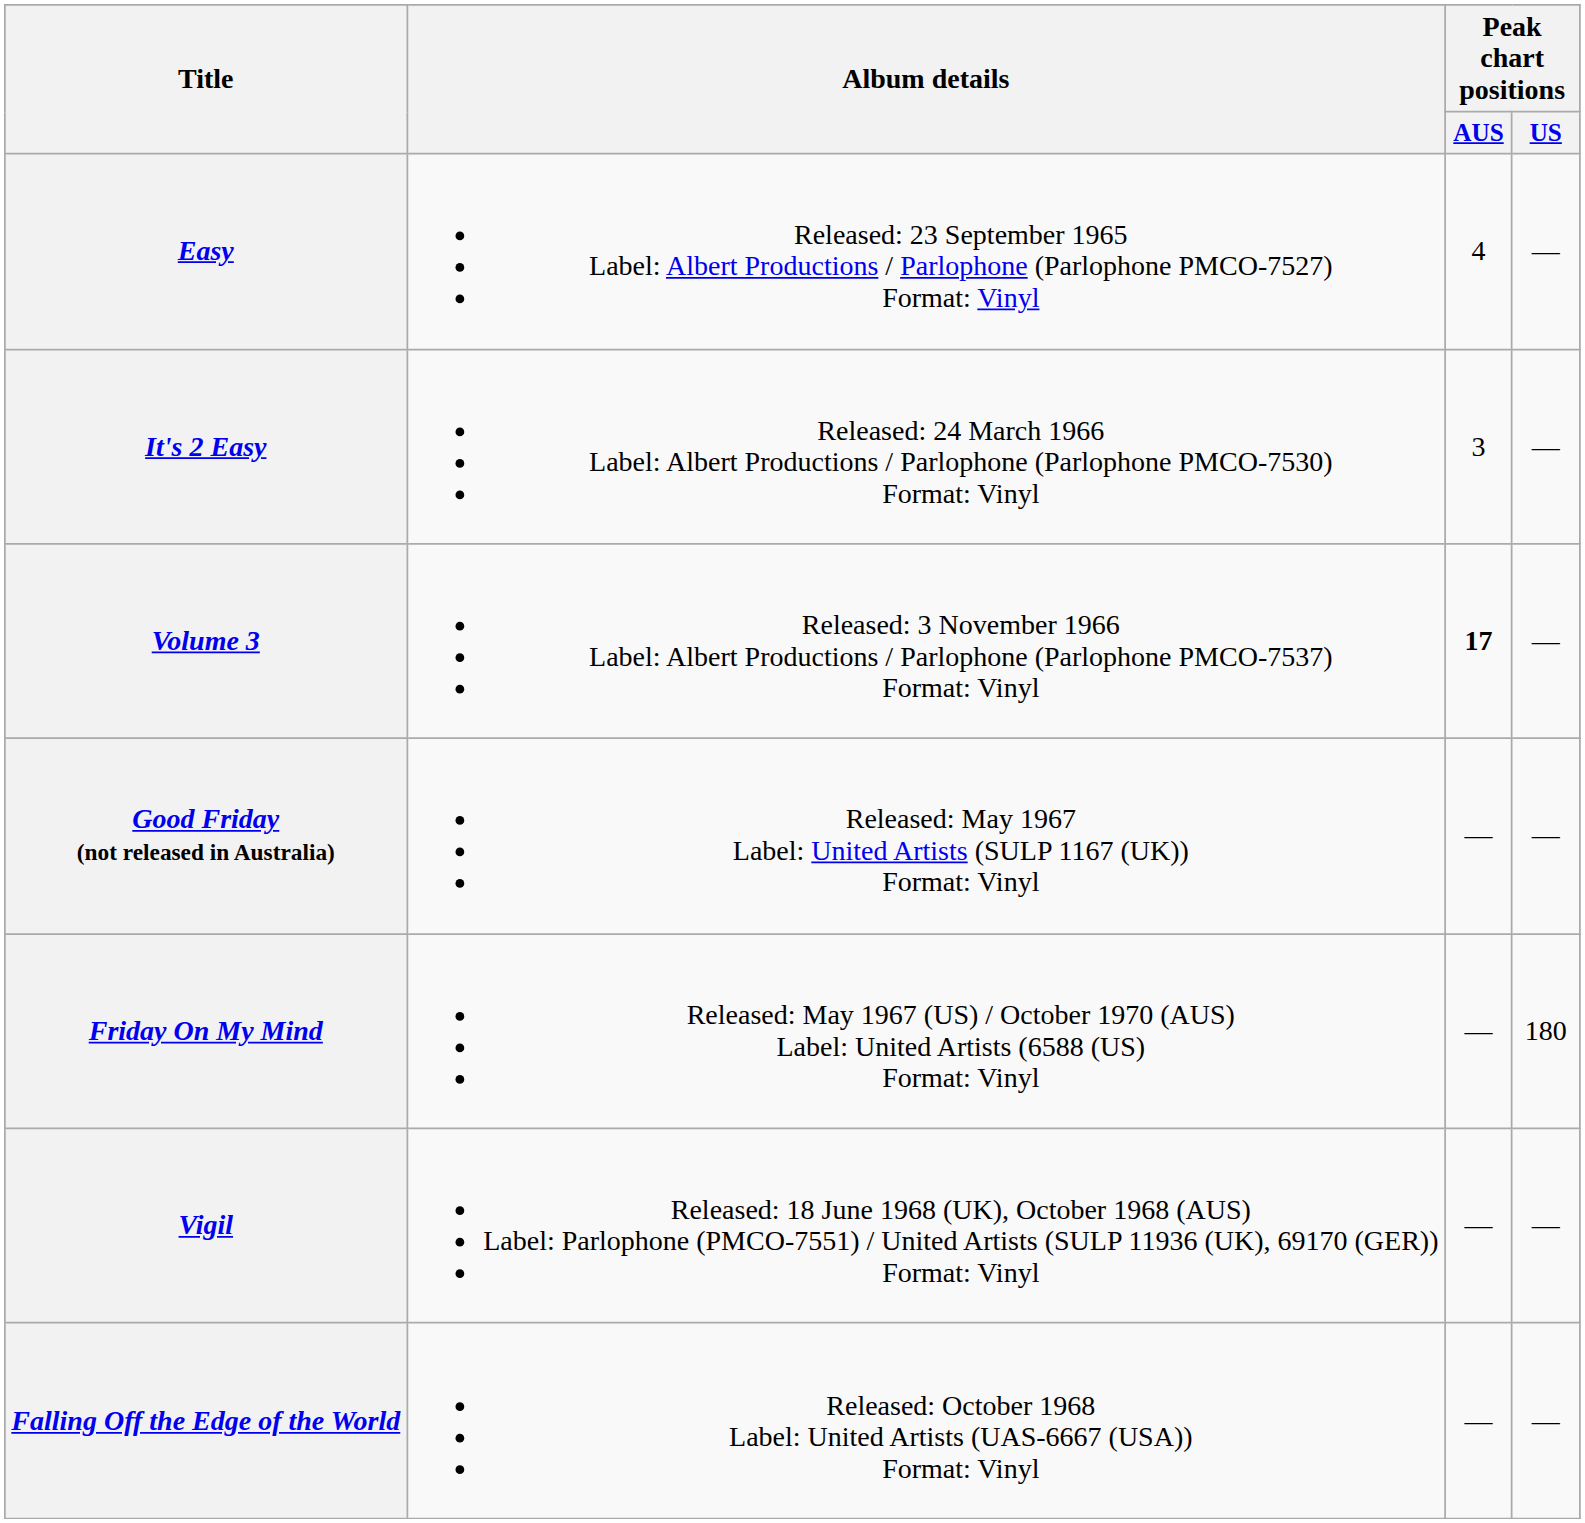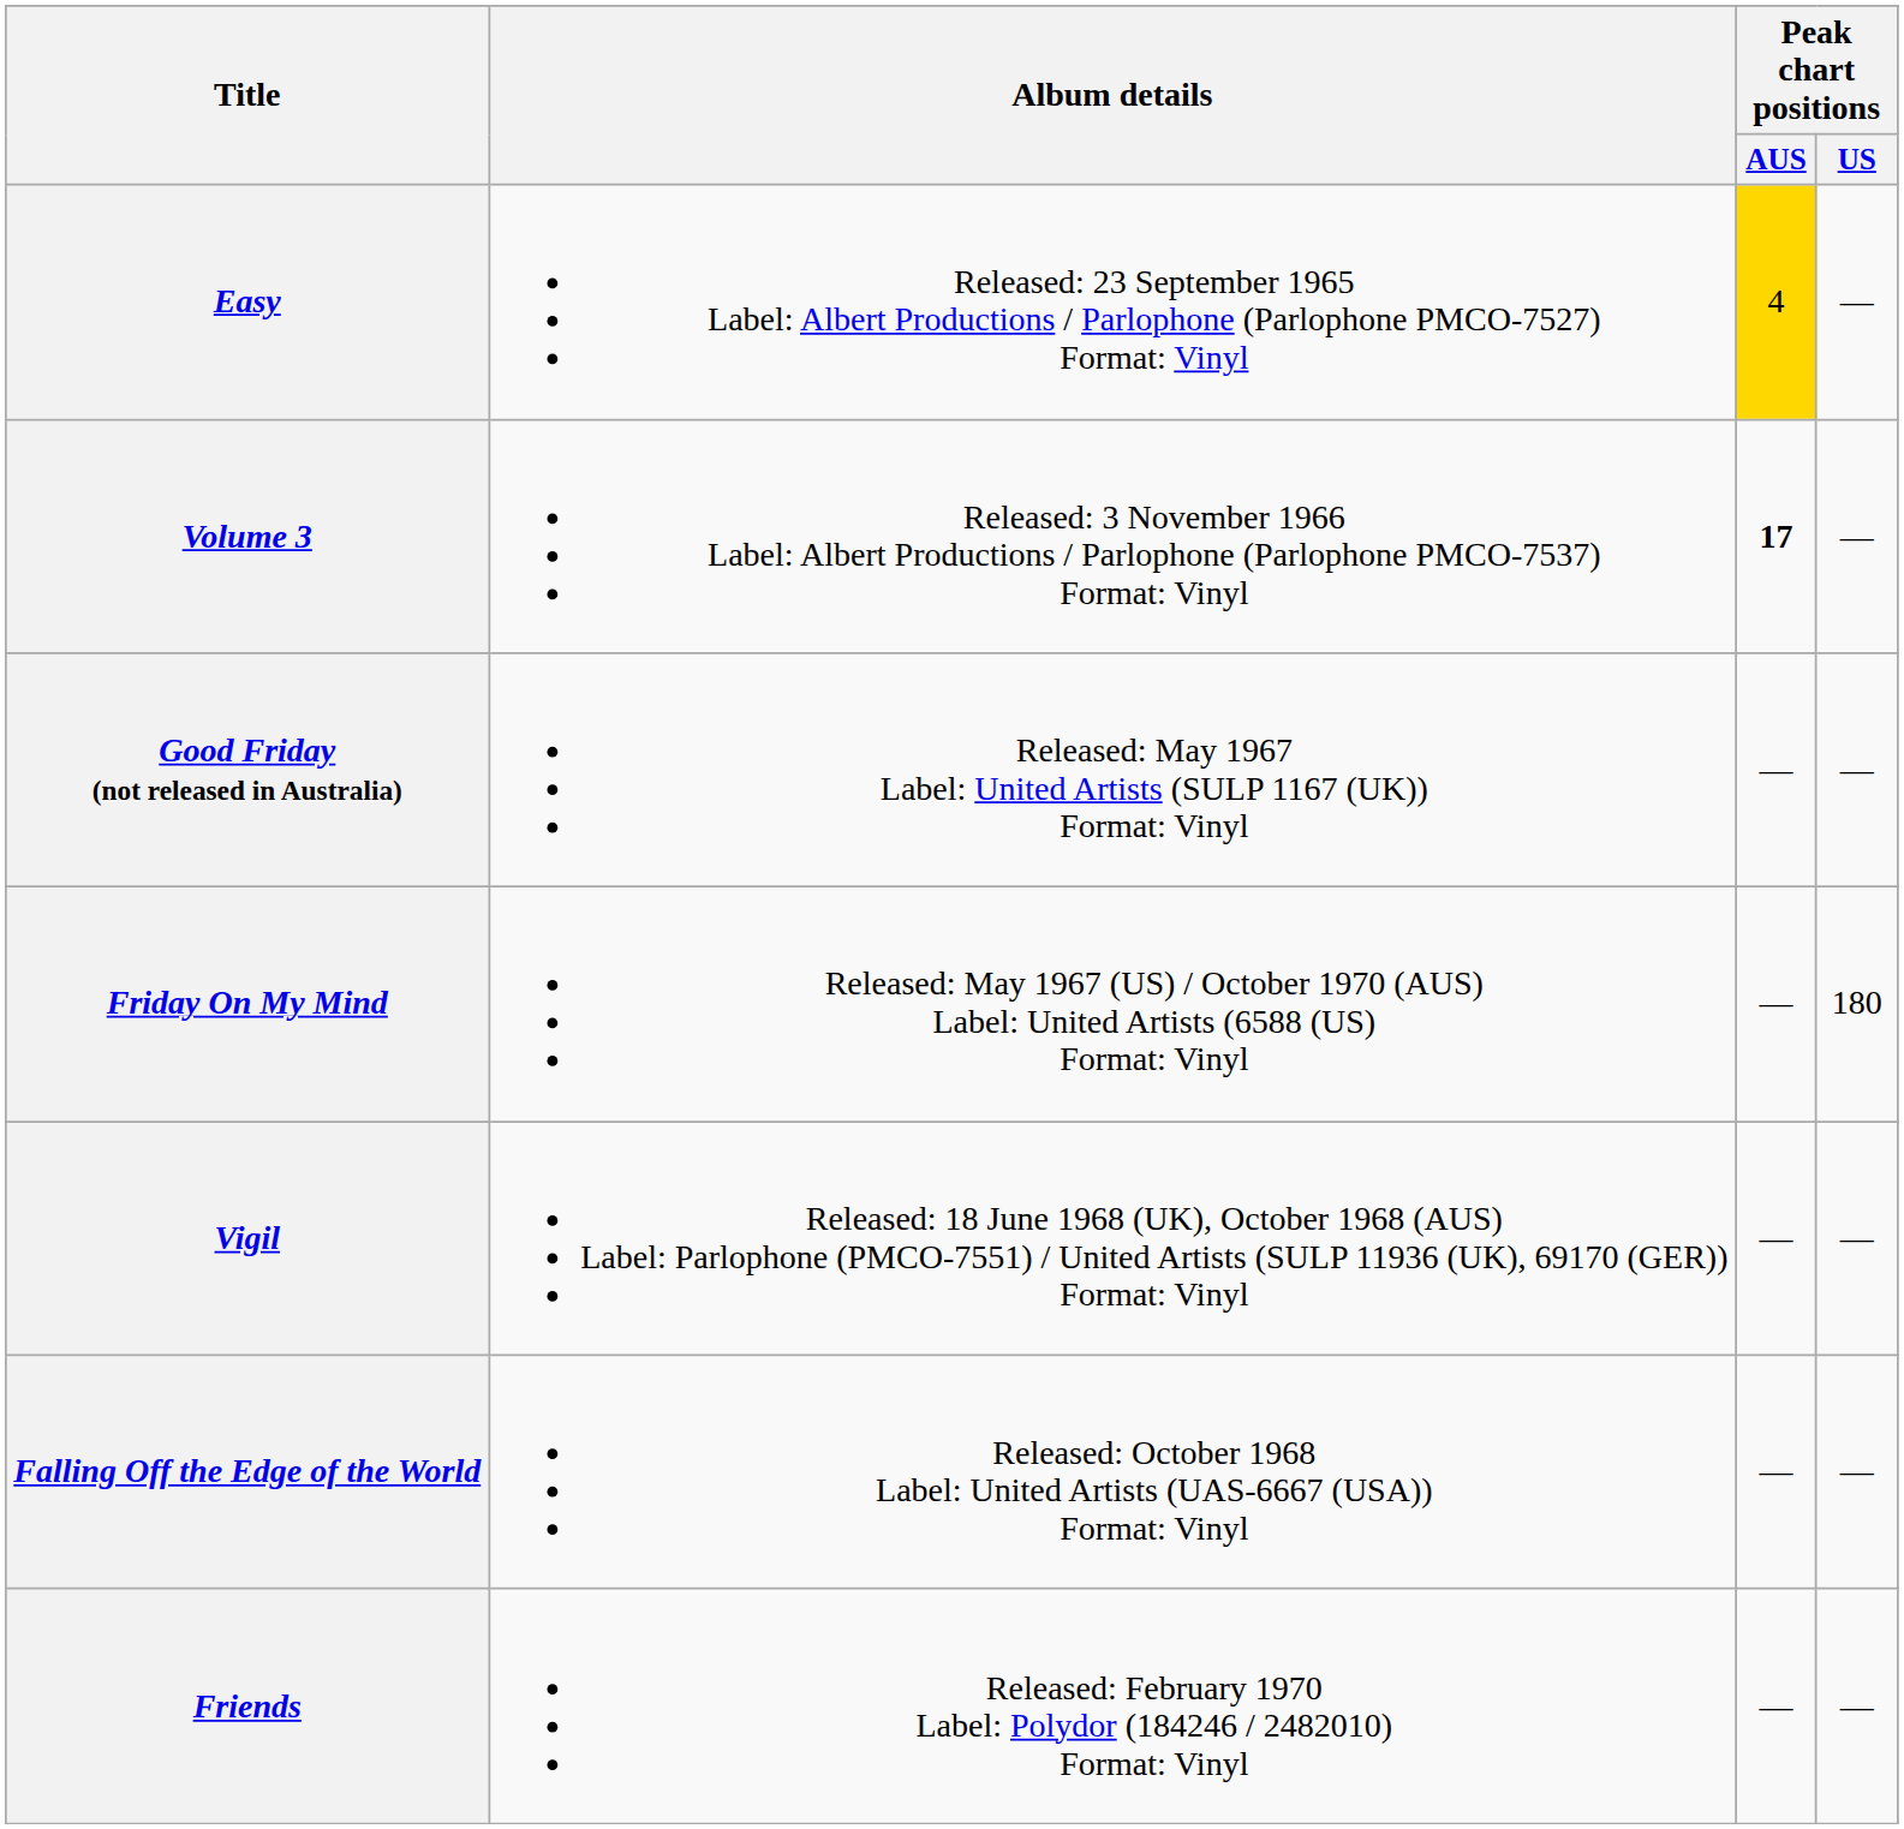Easy | Peak chart positions / AUS: no background -> gold background
- row: It's 2 Easy | Released: 24 March 1966 Label: Albert Productions / Parlophone (Parlophone PMCO-7530) Format: Vinyl | 3 | —
+ row: Friends | Released: February 1970 Label: Polydor (184246 / 2482010) Format: Vinyl | — | —
